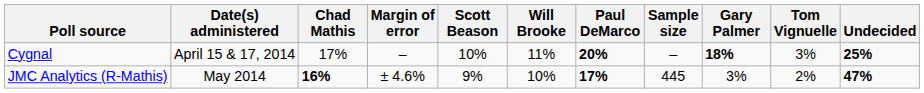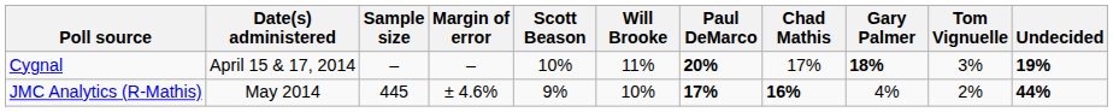columns swapped: Sample size <-> Chad Mathis
Cygnal | Undecided: 25% -> 19%
JMC Analytics (R-Mathis) | Gary Palmer: 3% -> 4%
JMC Analytics (R-Mathis) | Undecided: 47% -> 44%
